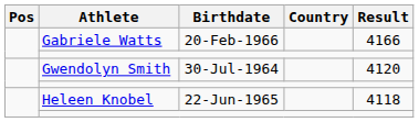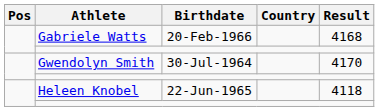Gabriele Watts | Result: 4166 -> 4168
Gwendolyn Smith | Result: 4120 -> 4170
